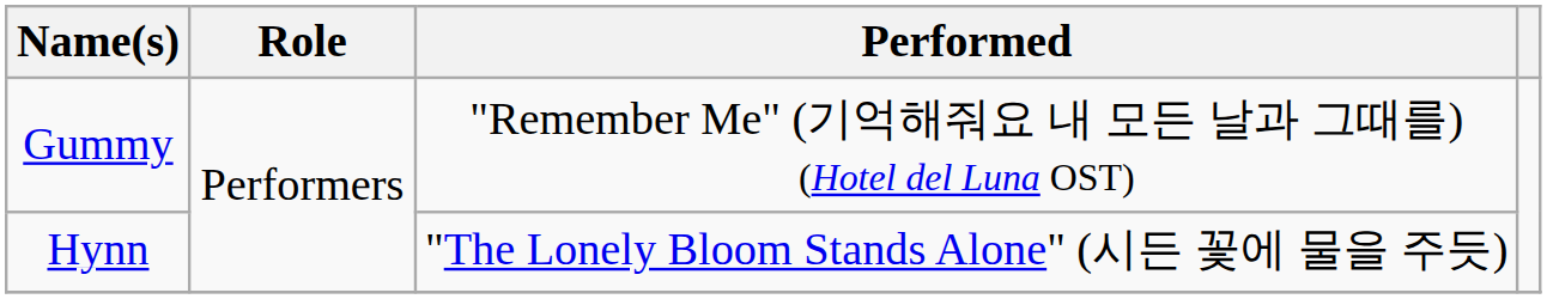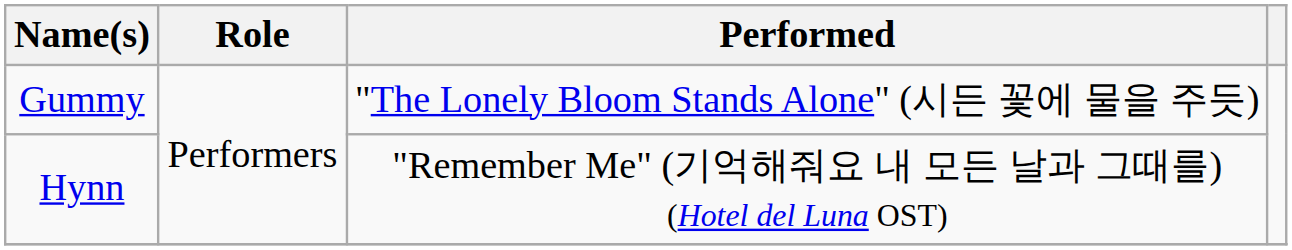Gummy | Performed: "Remember Me" (기억해줘요 내 모든 날과 그때를) (Hotel del Luna OST) -> "The Lonely Bloom Stands Alone" (시든 꽃에 물을 주듯)
Hynn | Performed: "The Lonely Bloom Stands Alone" (시든 꽃에 물을 주듯) -> "Remember Me" (기억해줘요 내 모든 날과 그때를) (Hotel del Luna OST)
